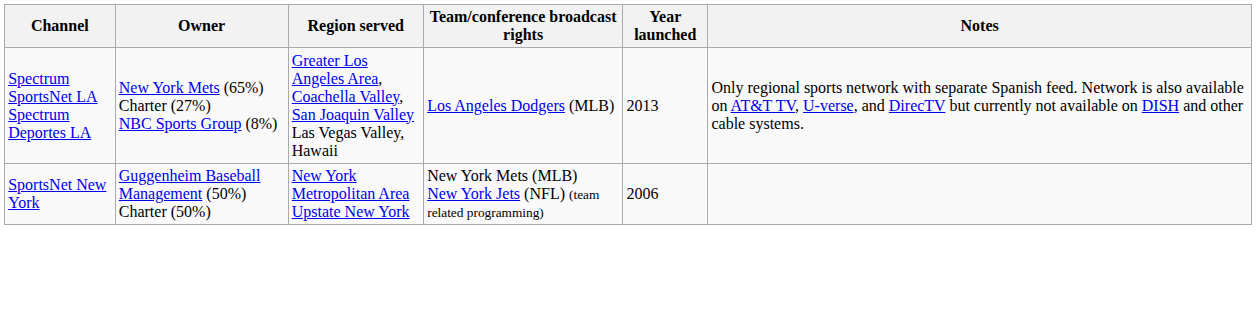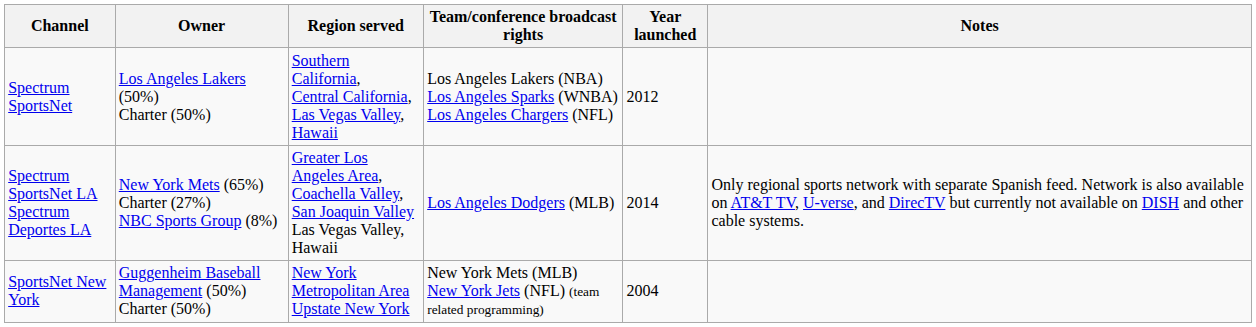+ row: Spectrum SportsNet | Los Angeles Lakers (50%) Charter (50%) | Southern California, Central California, Las Vegas Valley, Hawaii | Los Angeles Lakers (NBA) Los Angeles Sparks (WNBA) Los Angeles Chargers (NFL) | 2012
Spectrum SportsNet LA Spectrum Deportes LA | Year launched: 2013 -> 2014
SportsNet New York | Year launched: 2006 -> 2004
